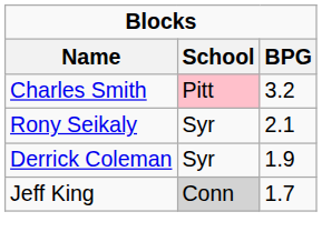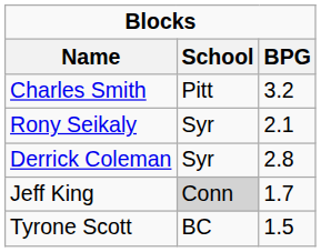Charles Smith | School: pink background -> no background
Derrick Coleman | BPG: 1.9 -> 2.8
+ row: Tyrone Scott | BC | 1.5
